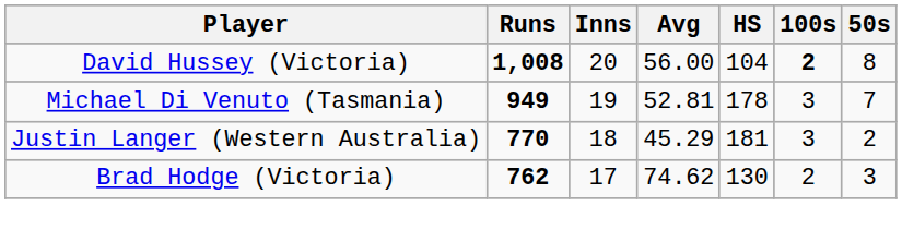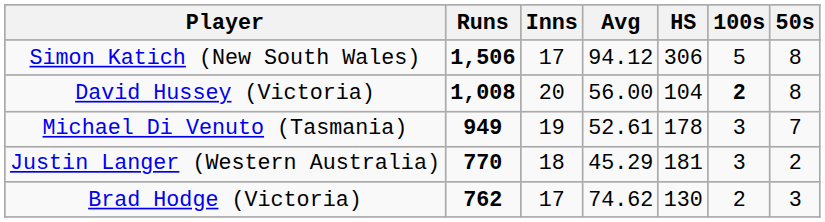+ row: Simon Katich (New South Wales) | 1,506 | 17 | 94.12 | 306 | 5 | 8
Michael Di Venuto (Tasmania) | Avg: 52.81 -> 52.61
